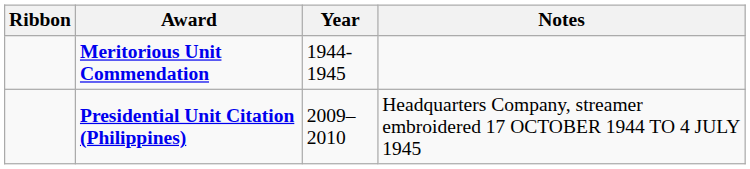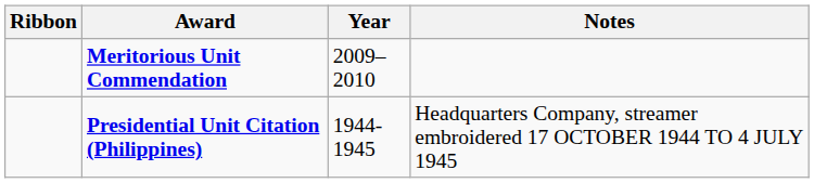Meritorious Unit Commendation | Year: 1944-1945 -> 2009–2010
Presidential Unit Citation (Philippines) | Year: 2009–2010 -> 1944-1945
